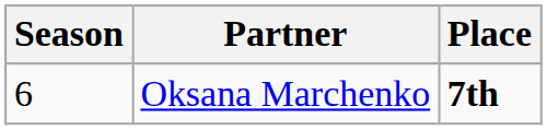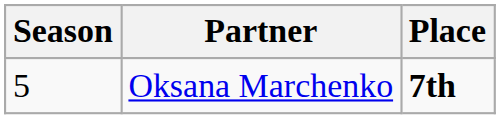Oksana Marchenko | Season: 6 -> 5
